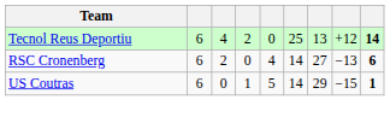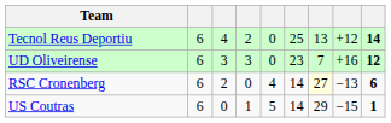+ row: UD Oliveirense | 6 | 3 | 3 | 0 | 23 | 7 | +16 | 12
RSC Cronenberg | column 7: no background -> lightyellow background
